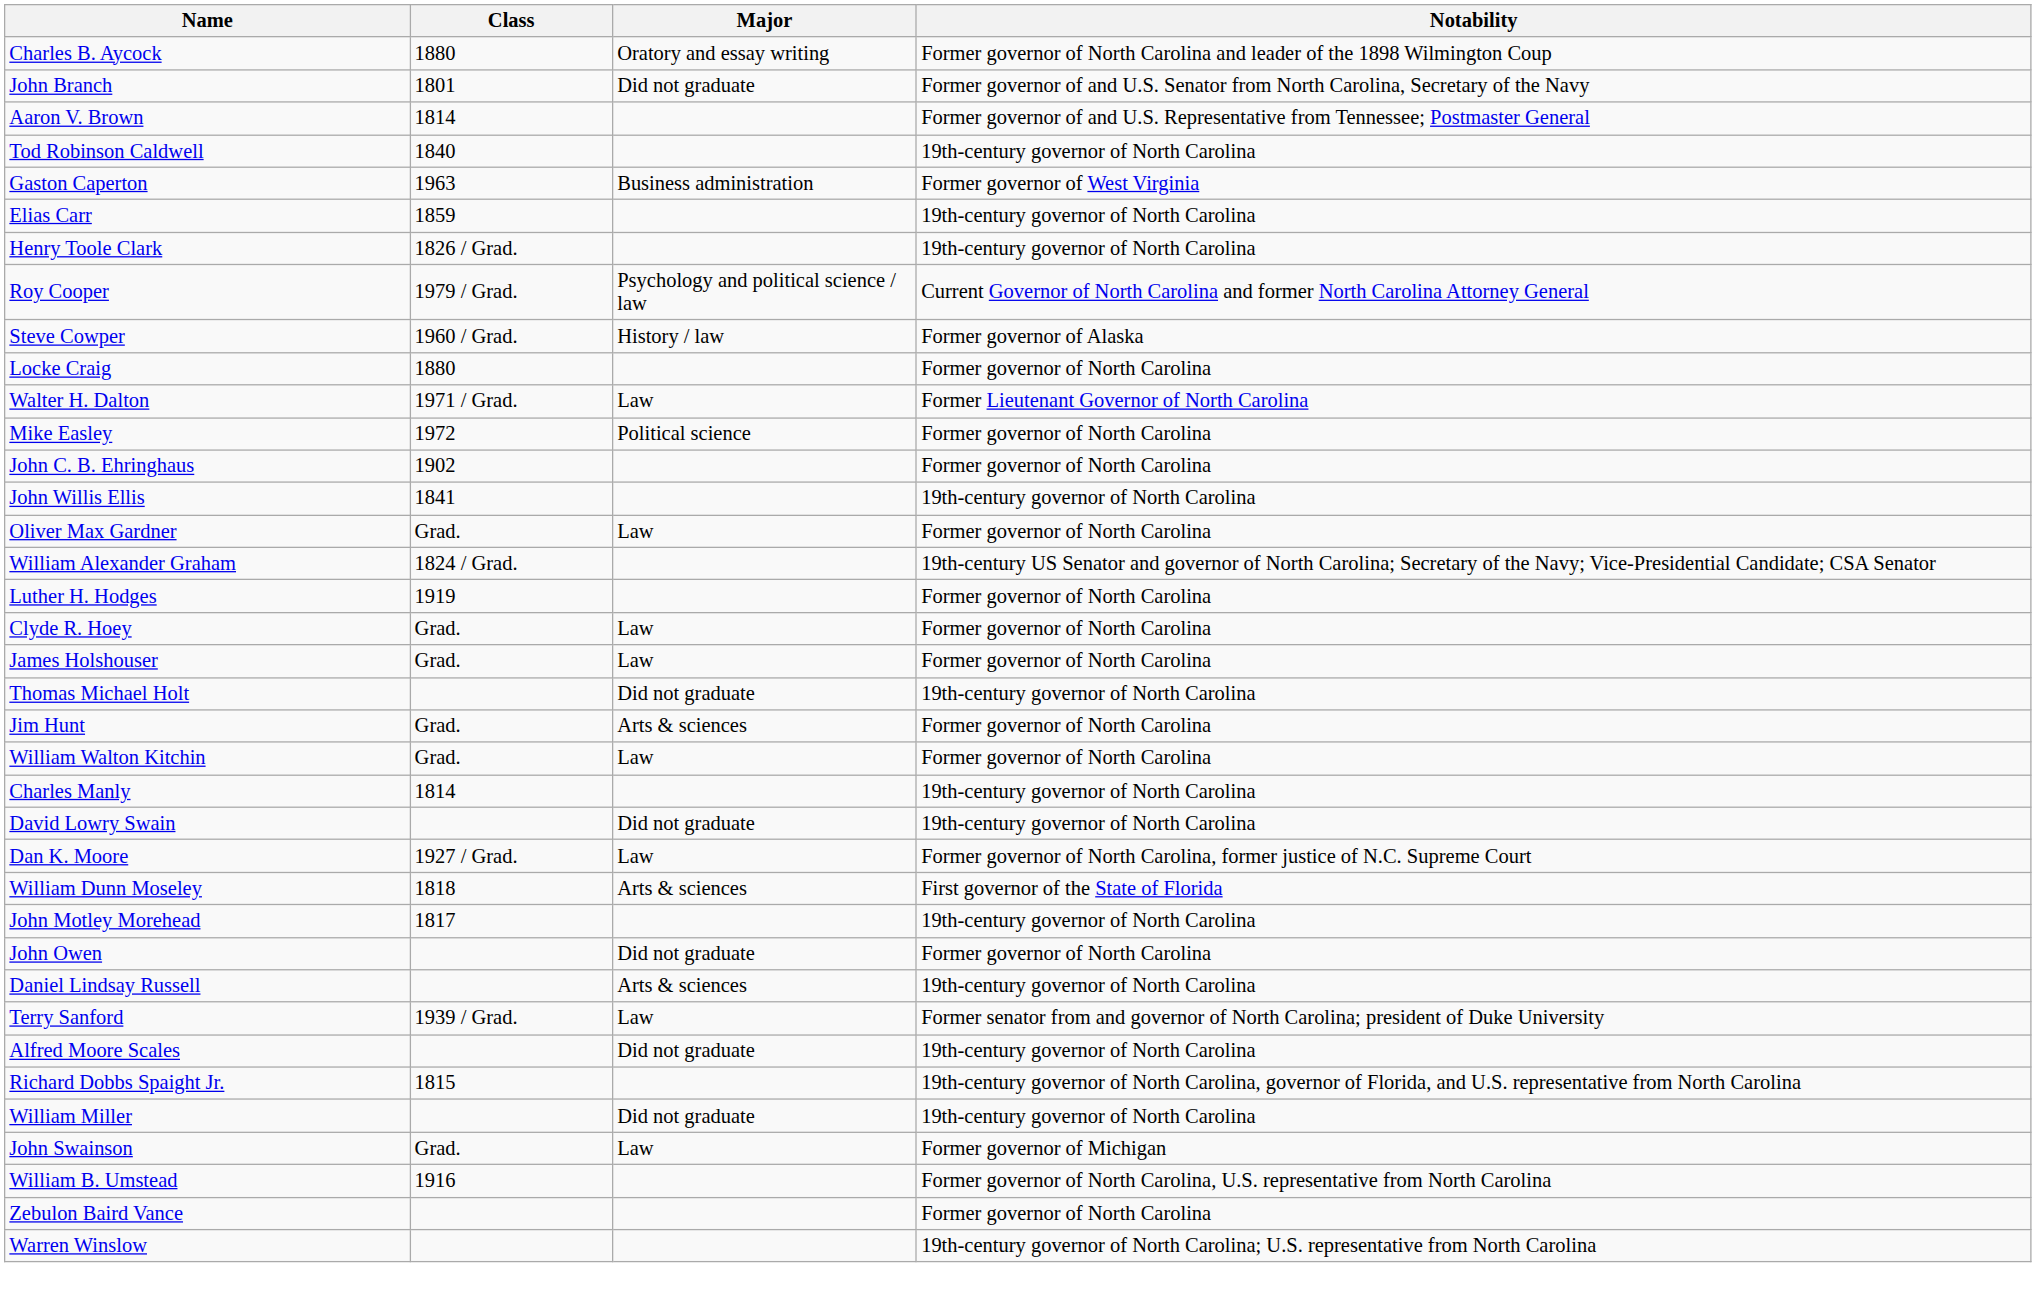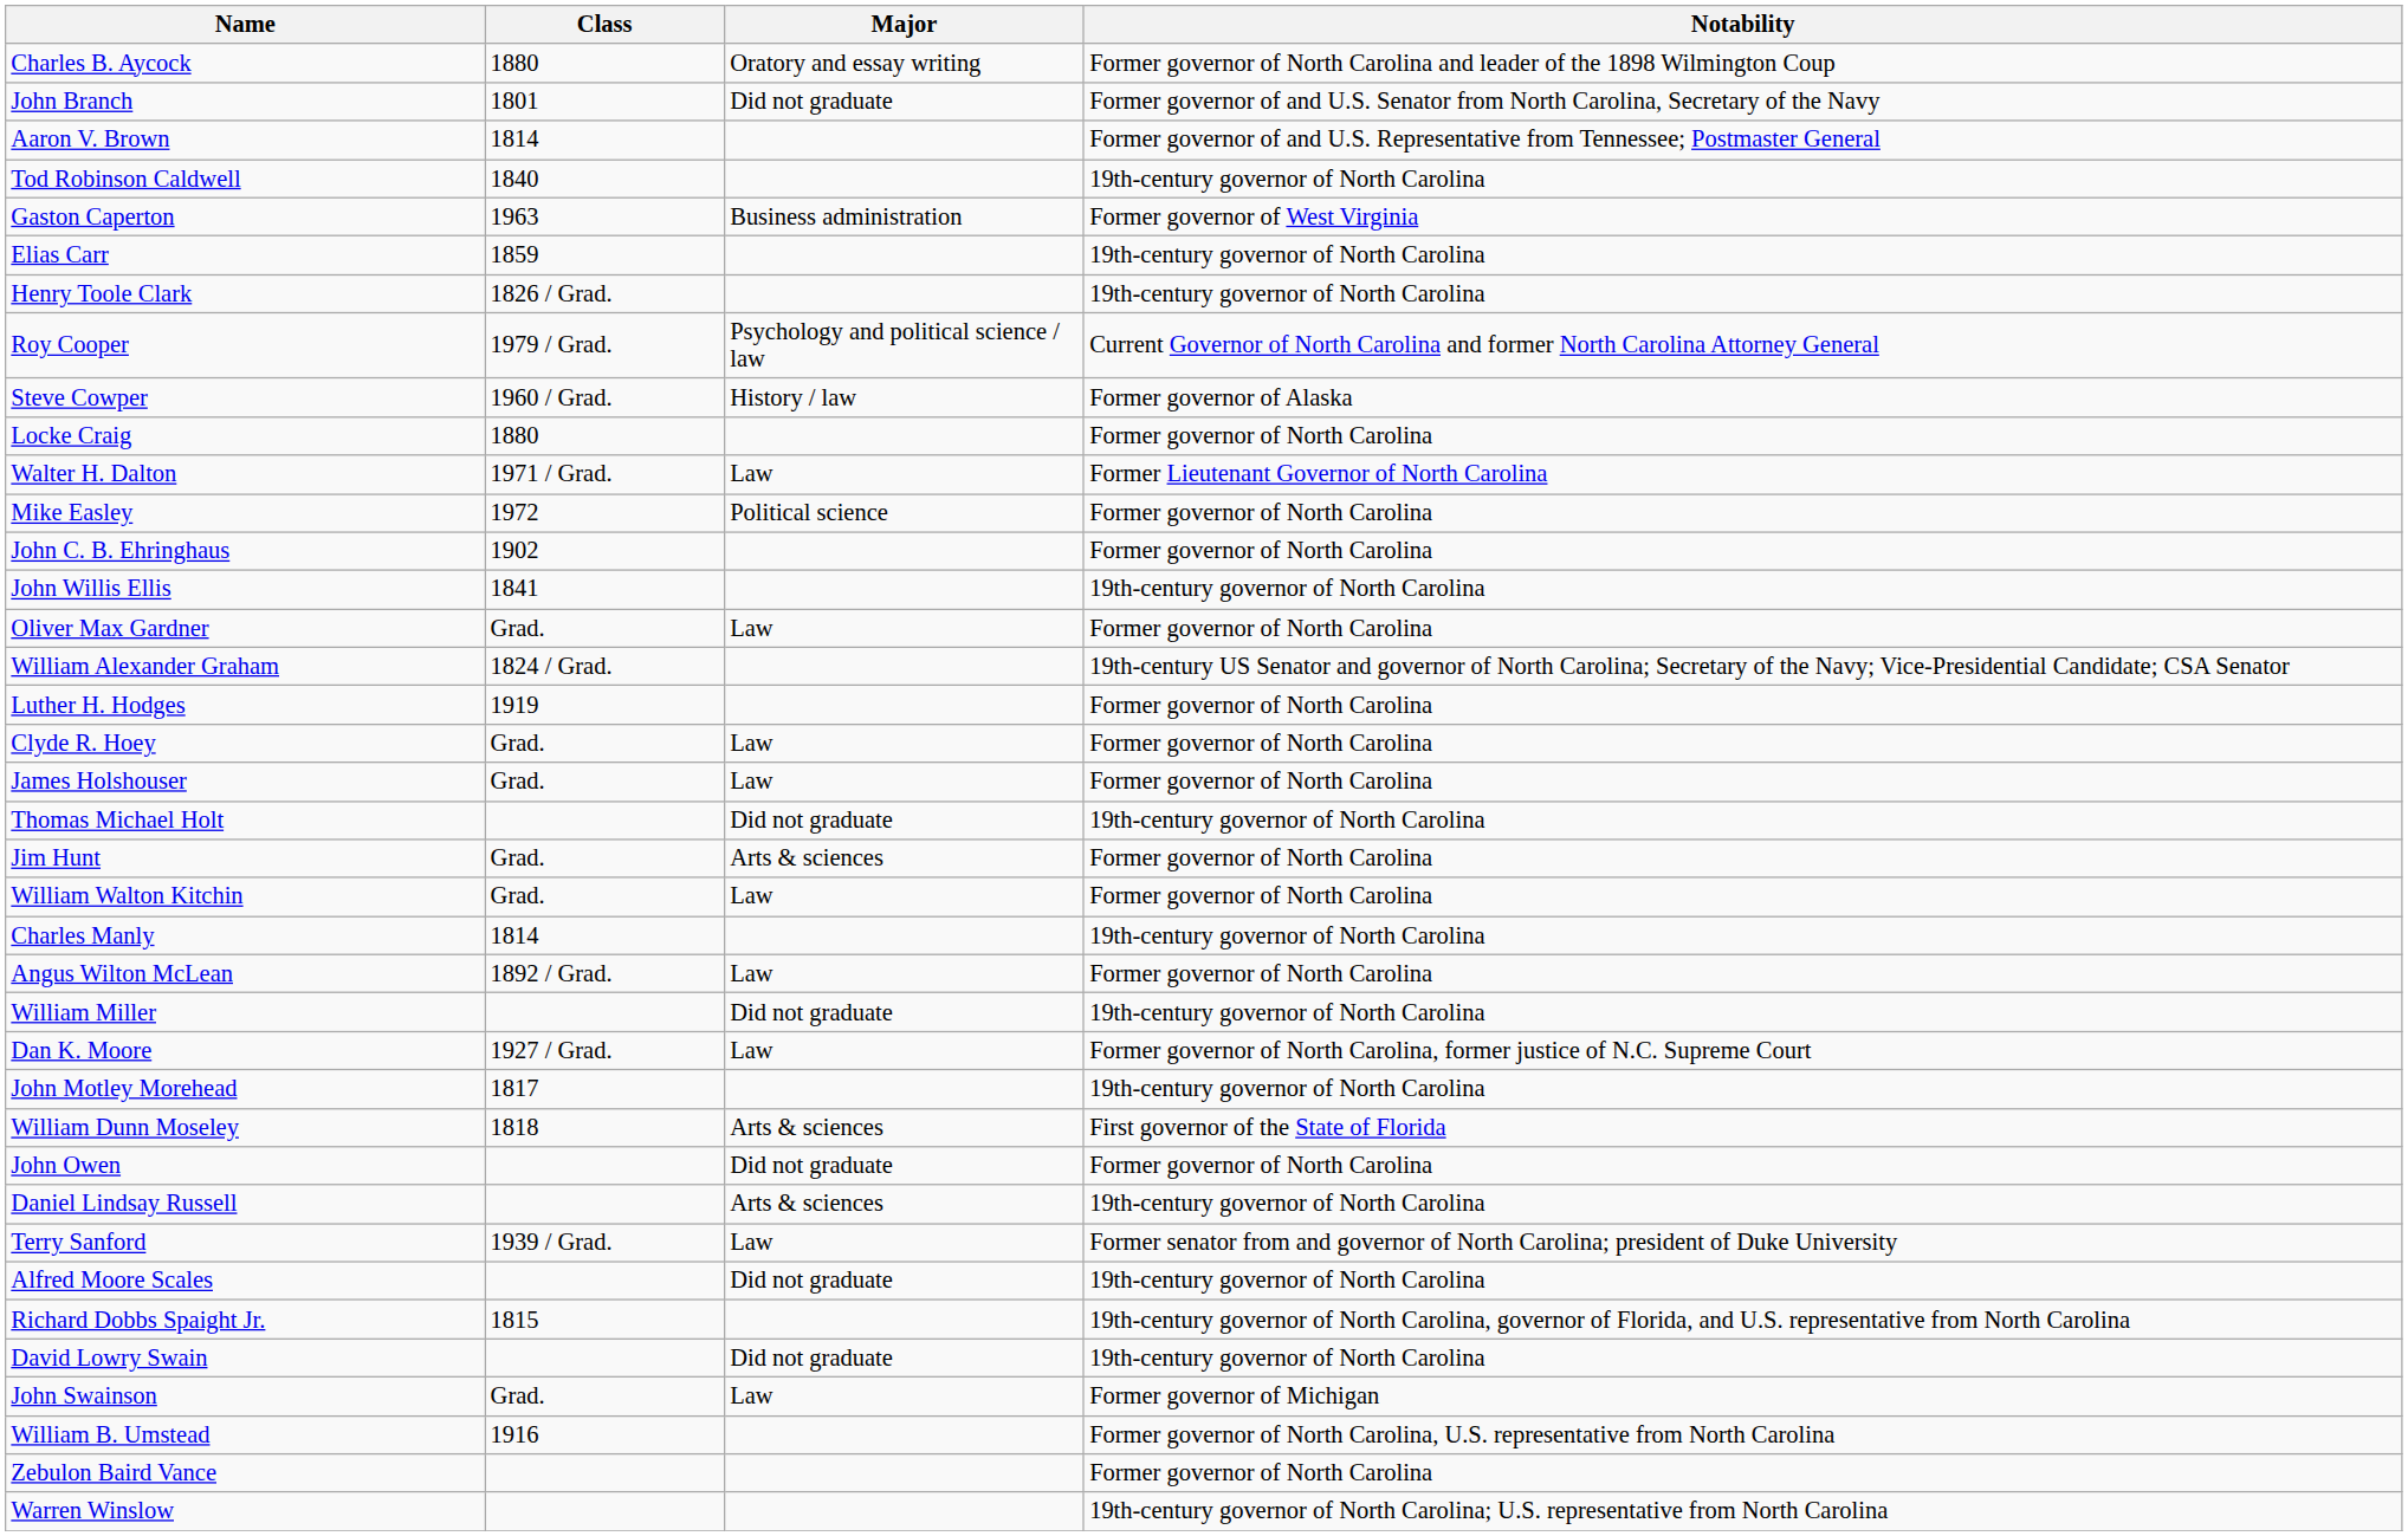+ row: Angus Wilton McLean | 1892 / Grad. | Law | Former governor of North Carolina
rows swapped: William Miller <-> David Lowry Swain
rows swapped: John Motley Morehead <-> William Dunn Moseley
